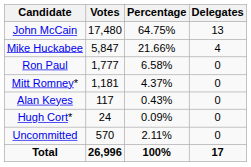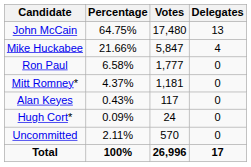columns swapped: Votes <-> Percentage
